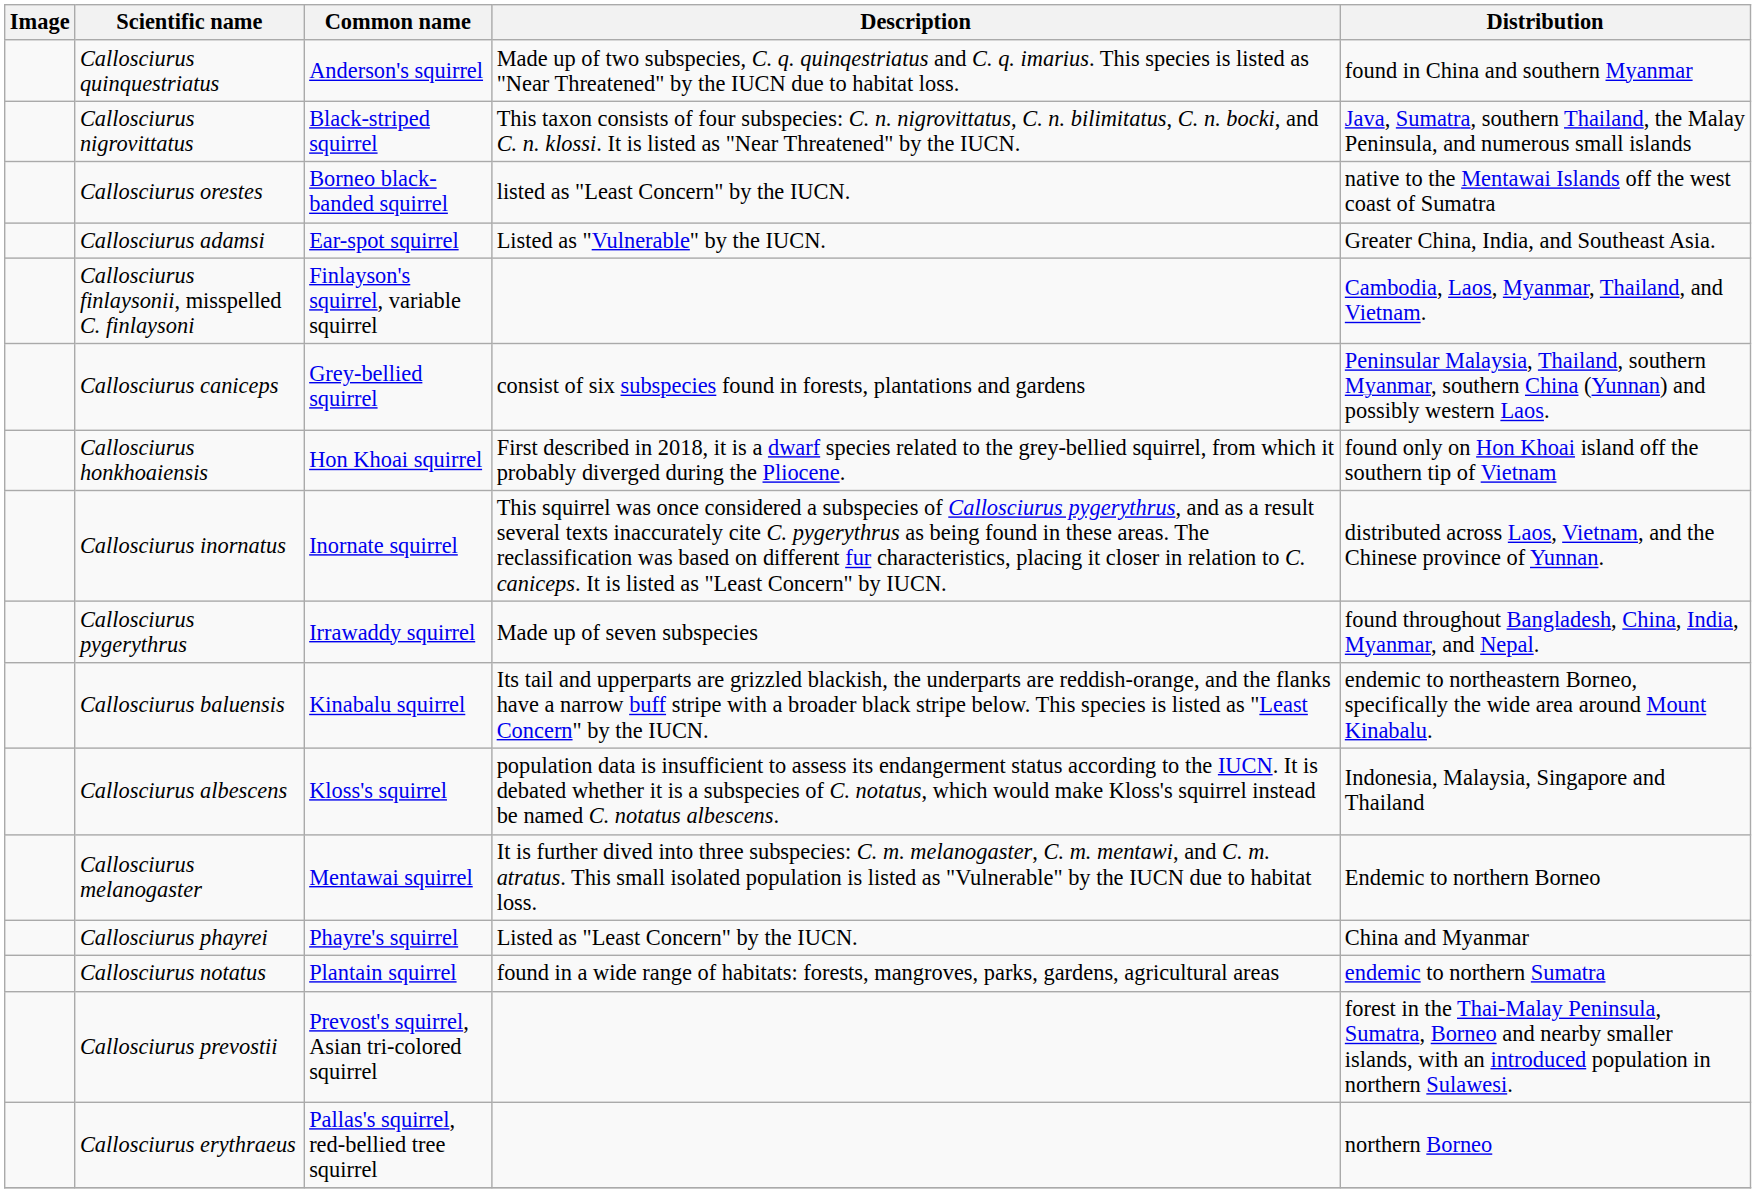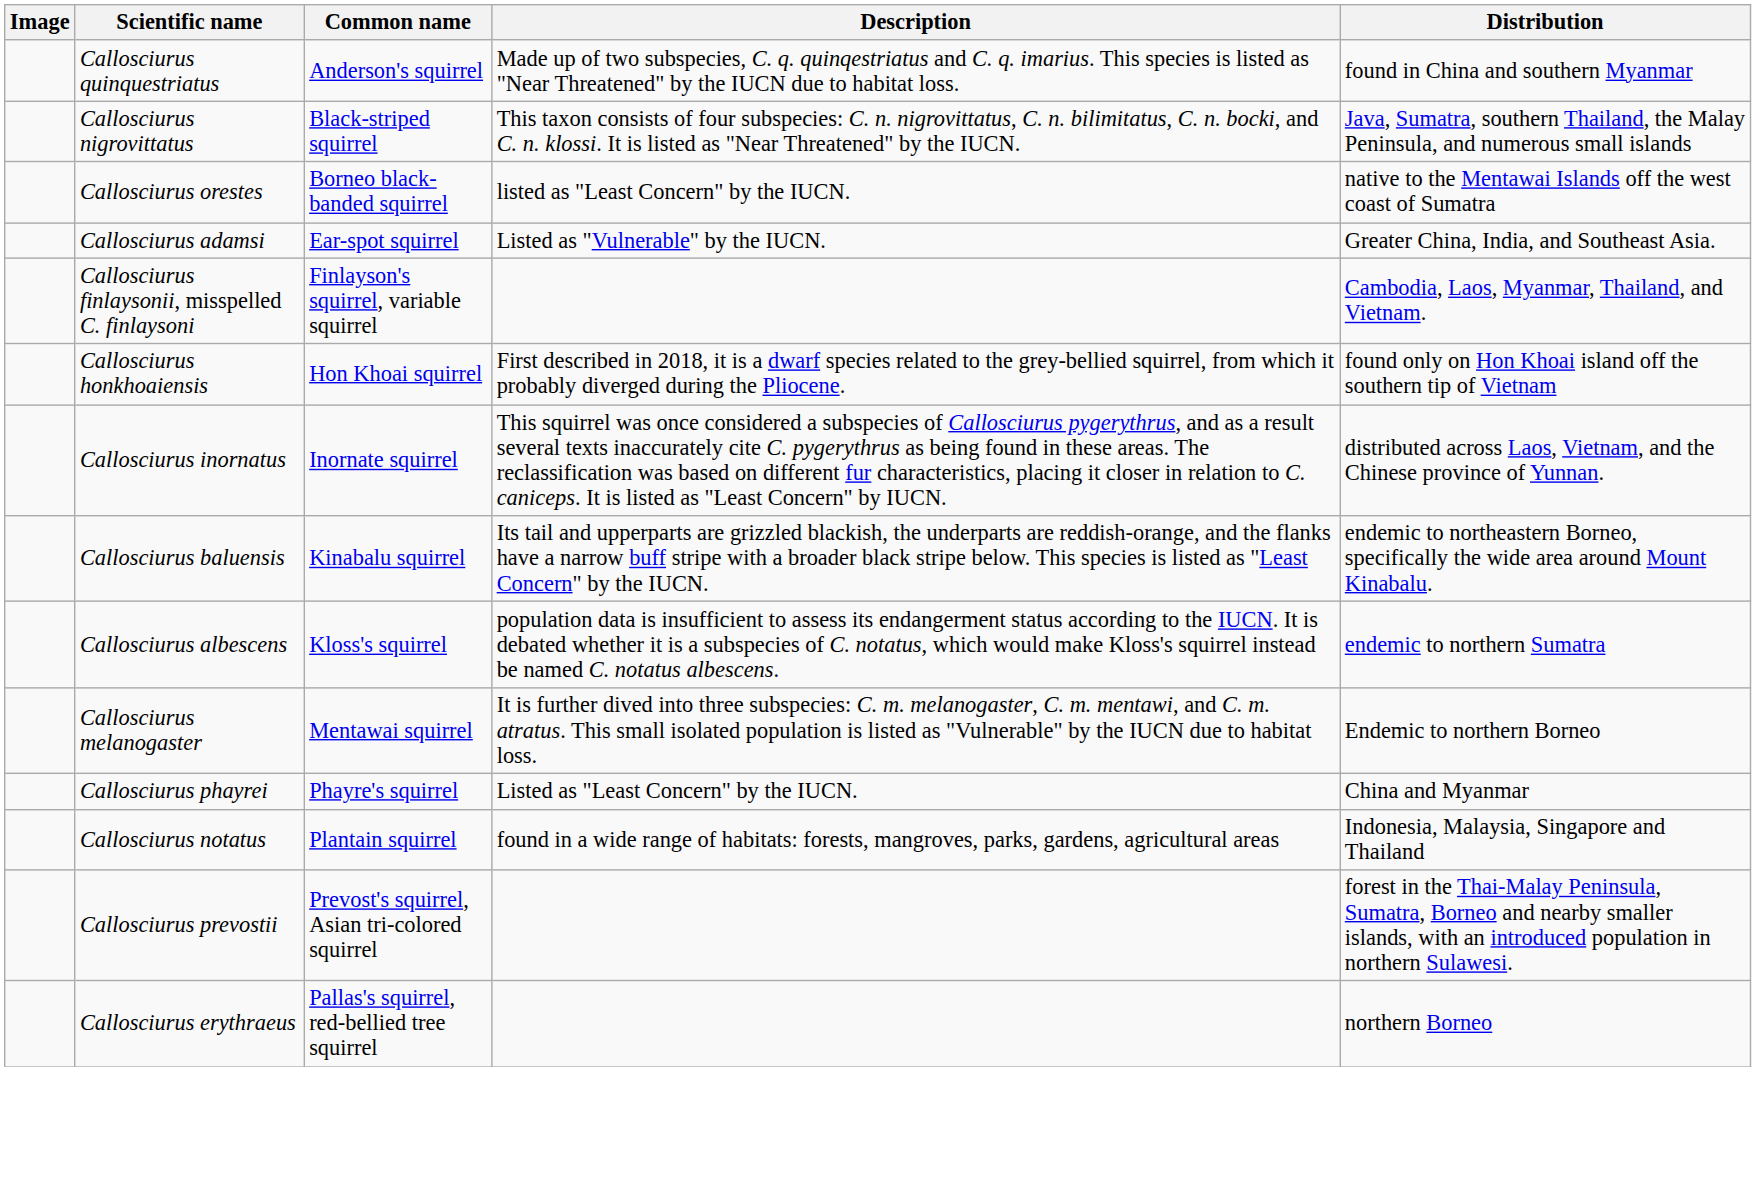- row: Callosciurus caniceps | Grey-bellied squirrel | consist of six subspecies found in forests, plantations and gardens | Peninsular Malaysia, Thailand, southern Myanmar, southern China (Yunnan) and possibly western Laos.
- row: Callosciurus pygerythrus | Irrawaddy squirrel | Made up of seven subspecies | found throughout Bangladesh, China, India, Myanmar, and Nepal.
Callosciurus albescens | Distribution: Indonesia, Malaysia, Singapore and Thailand -> endemic to northern Sumatra
Callosciurus notatus | Distribution: endemic to northern Sumatra -> Indonesia, Malaysia, Singapore and Thailand
